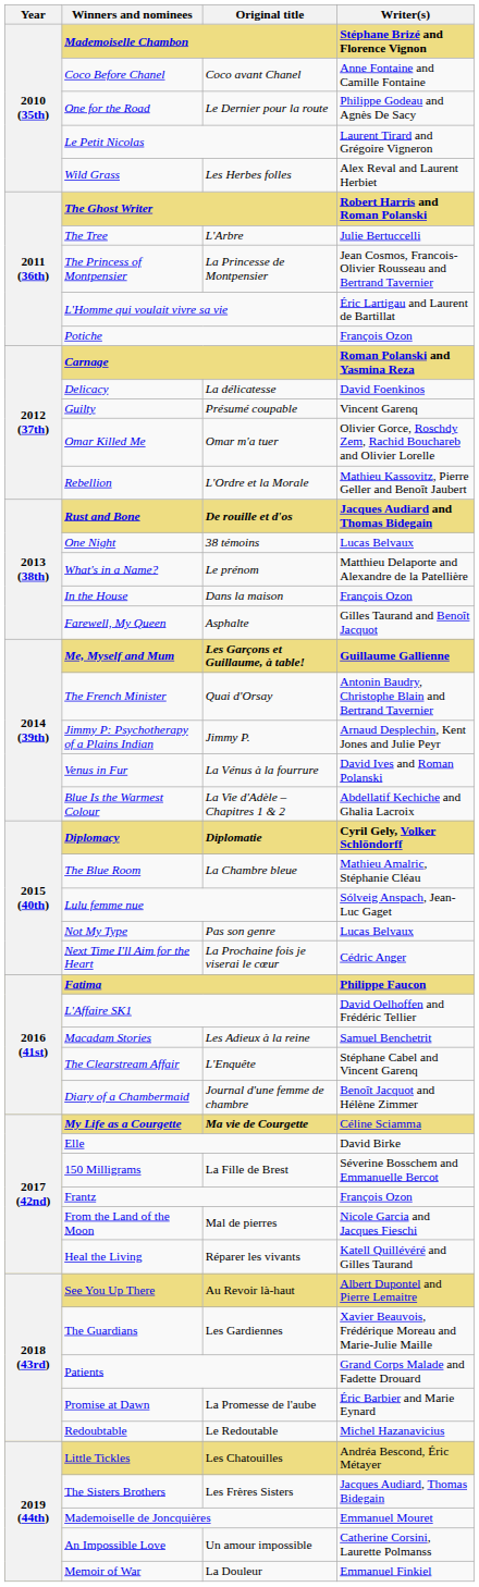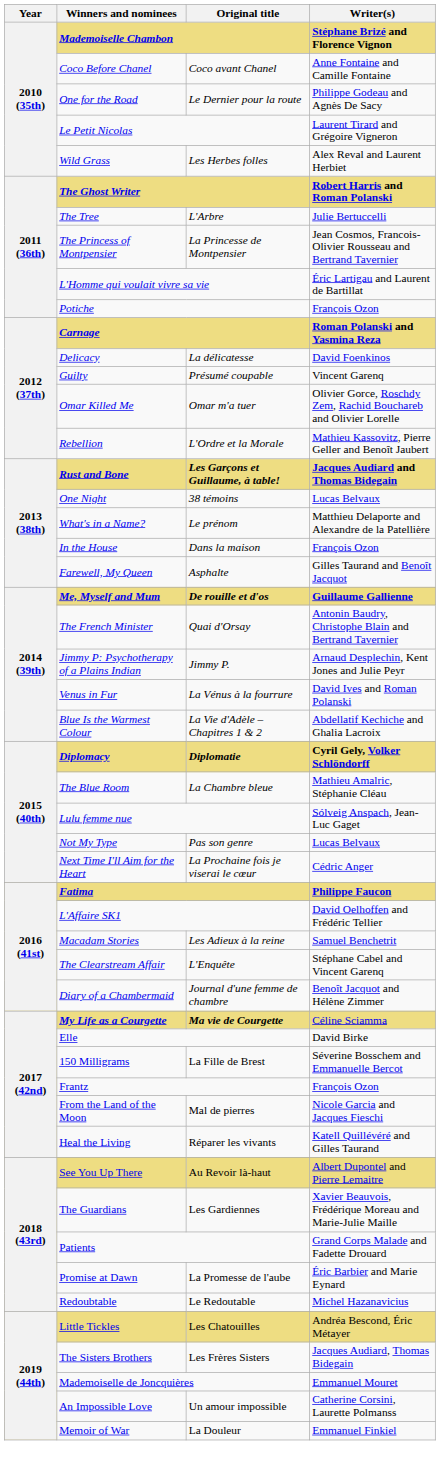Rust and Bone | Original title: De rouille et d'os -> Les Garçons et Guillaume, à table!
Me, Myself and Mum | Original title: Les Garçons et Guillaume, à table! -> De rouille et d'os
